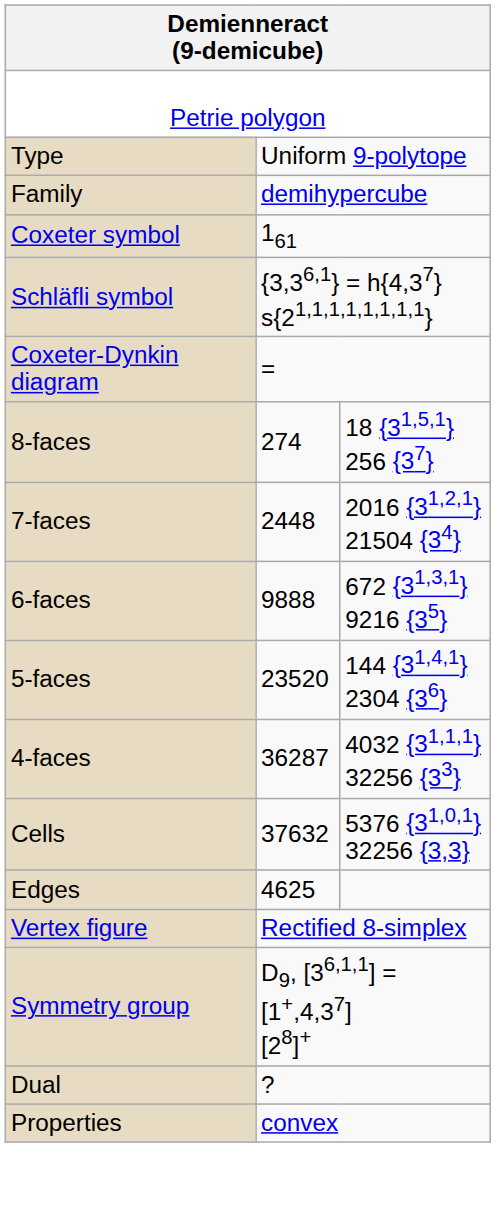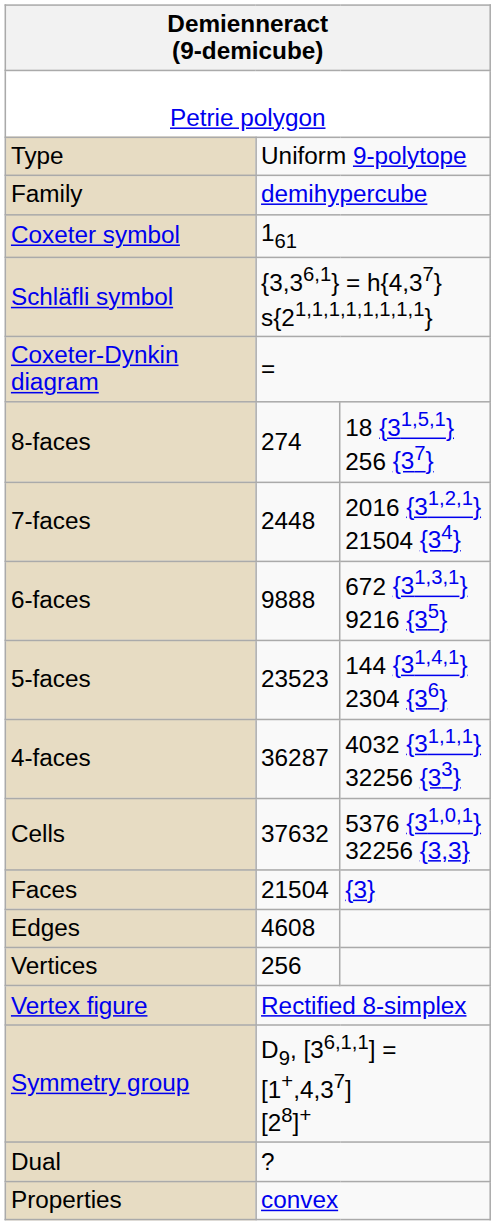5-faces | column 2: 23520 -> 23523
+ row: Faces | 21504 | {3}
Edges | column 2: 4625 -> 4608
+ row: Vertices | 256
